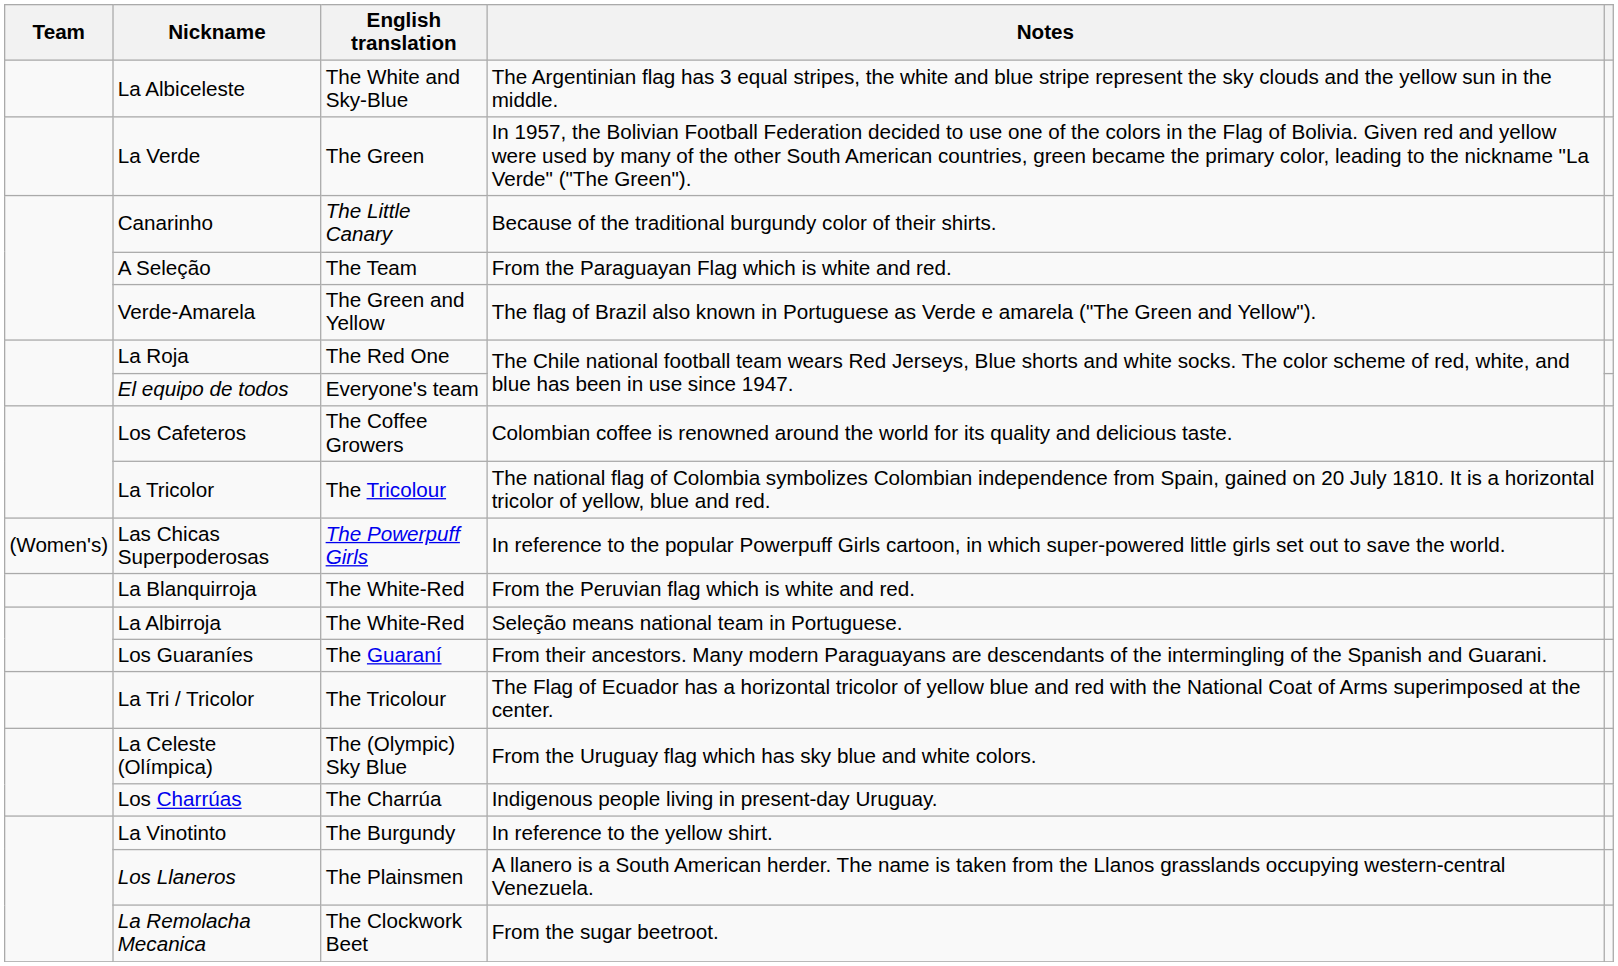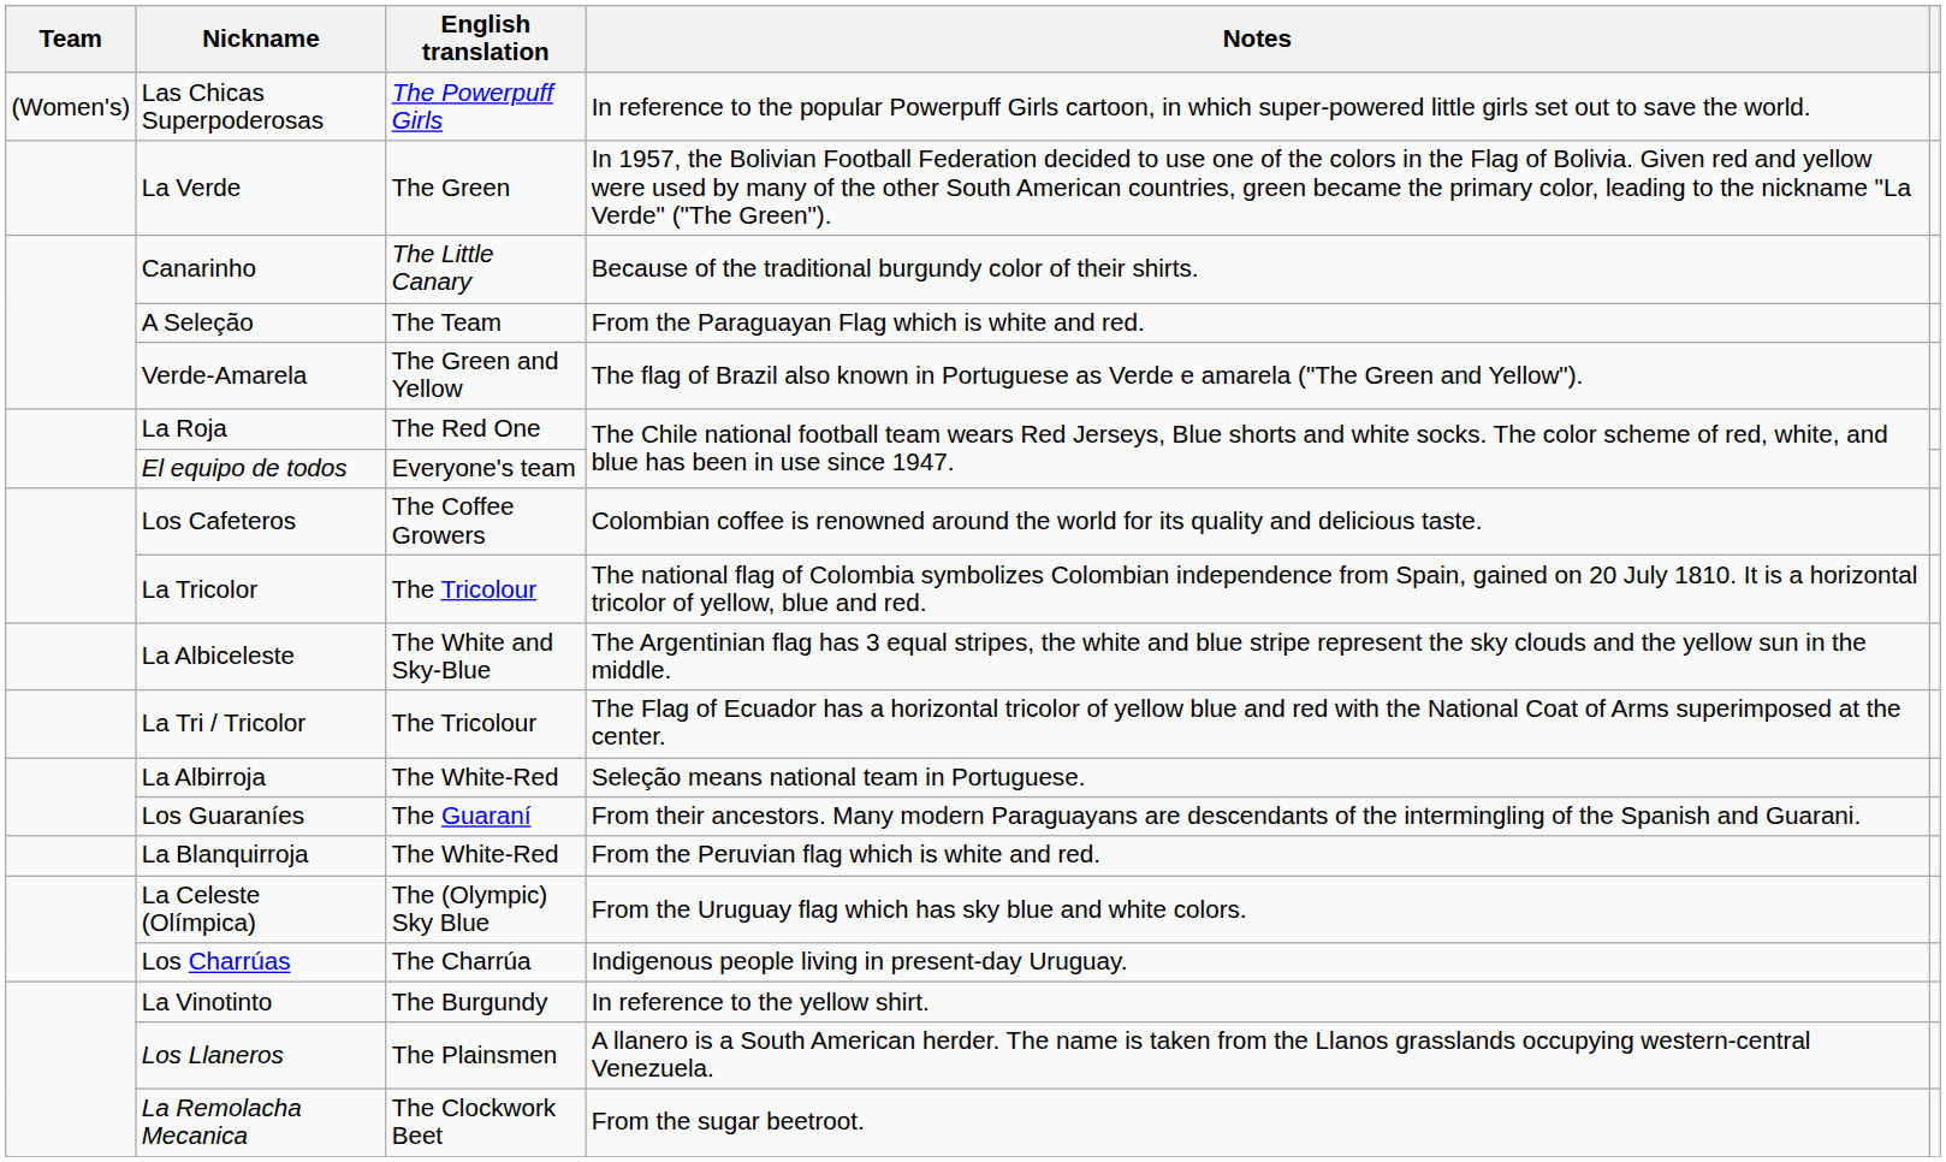rows swapped: La Albiceleste <-> Las Chicas Superpoderosas
rows swapped: La Tri / Tricolor <-> La Blanquirroja
